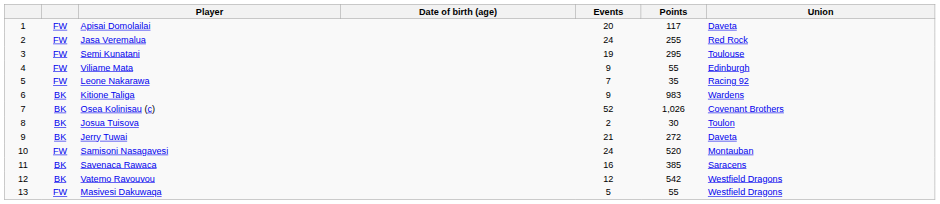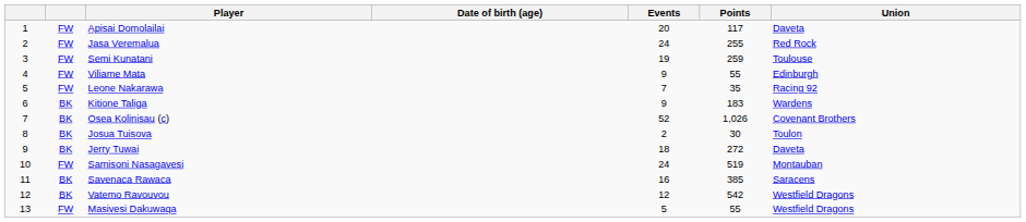Semi Kunatani | Points: 295 -> 259
Kitione Taliga | Points: 983 -> 183
Jerry Tuwai | Events: 21 -> 18
Samisoni Nasagavesi | Points: 520 -> 519
